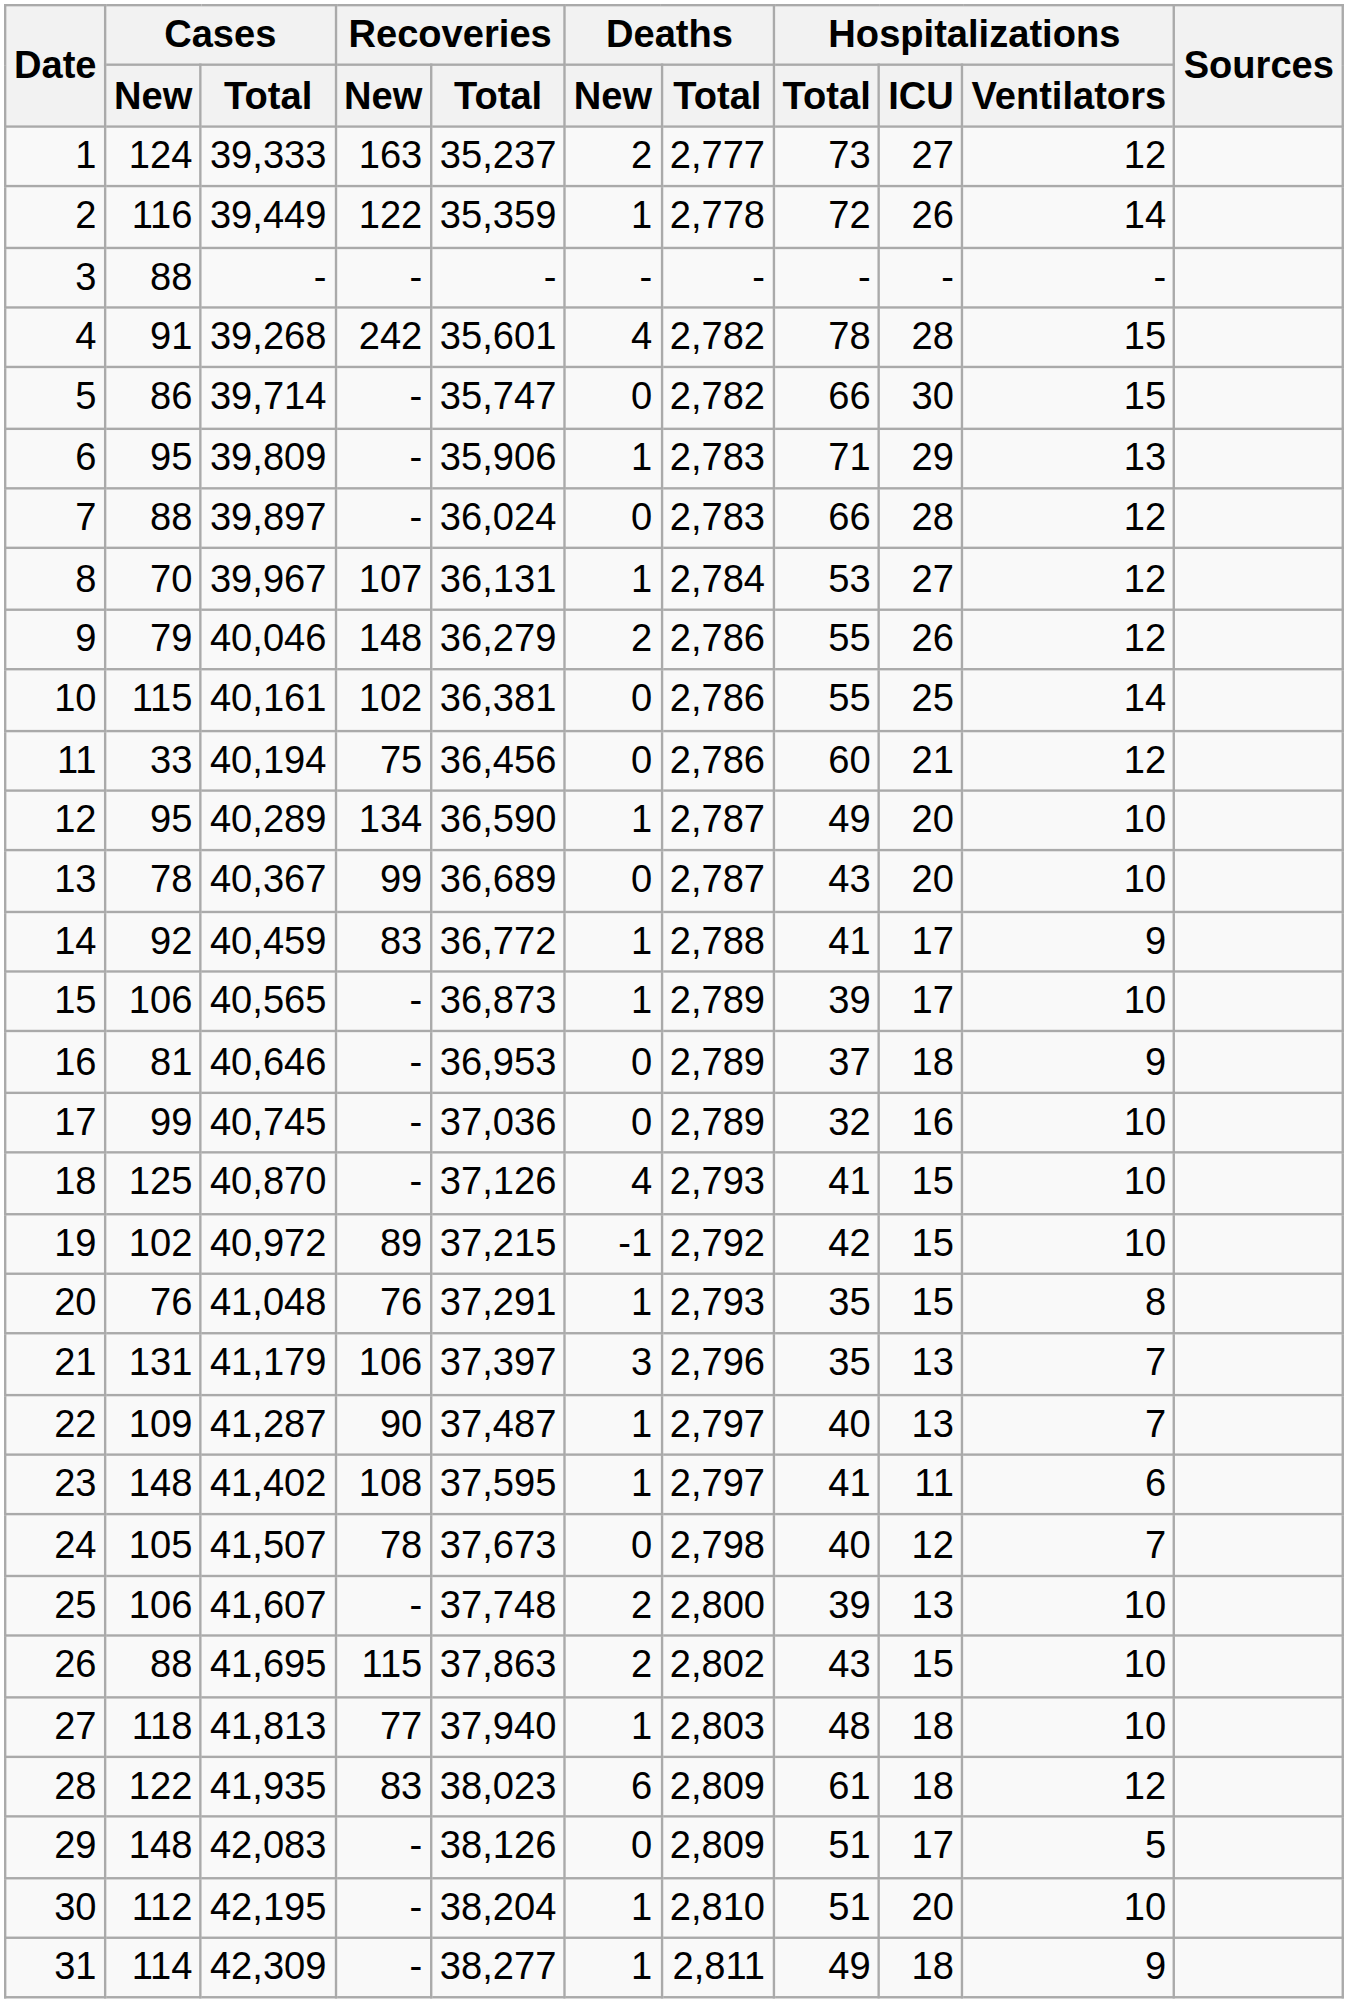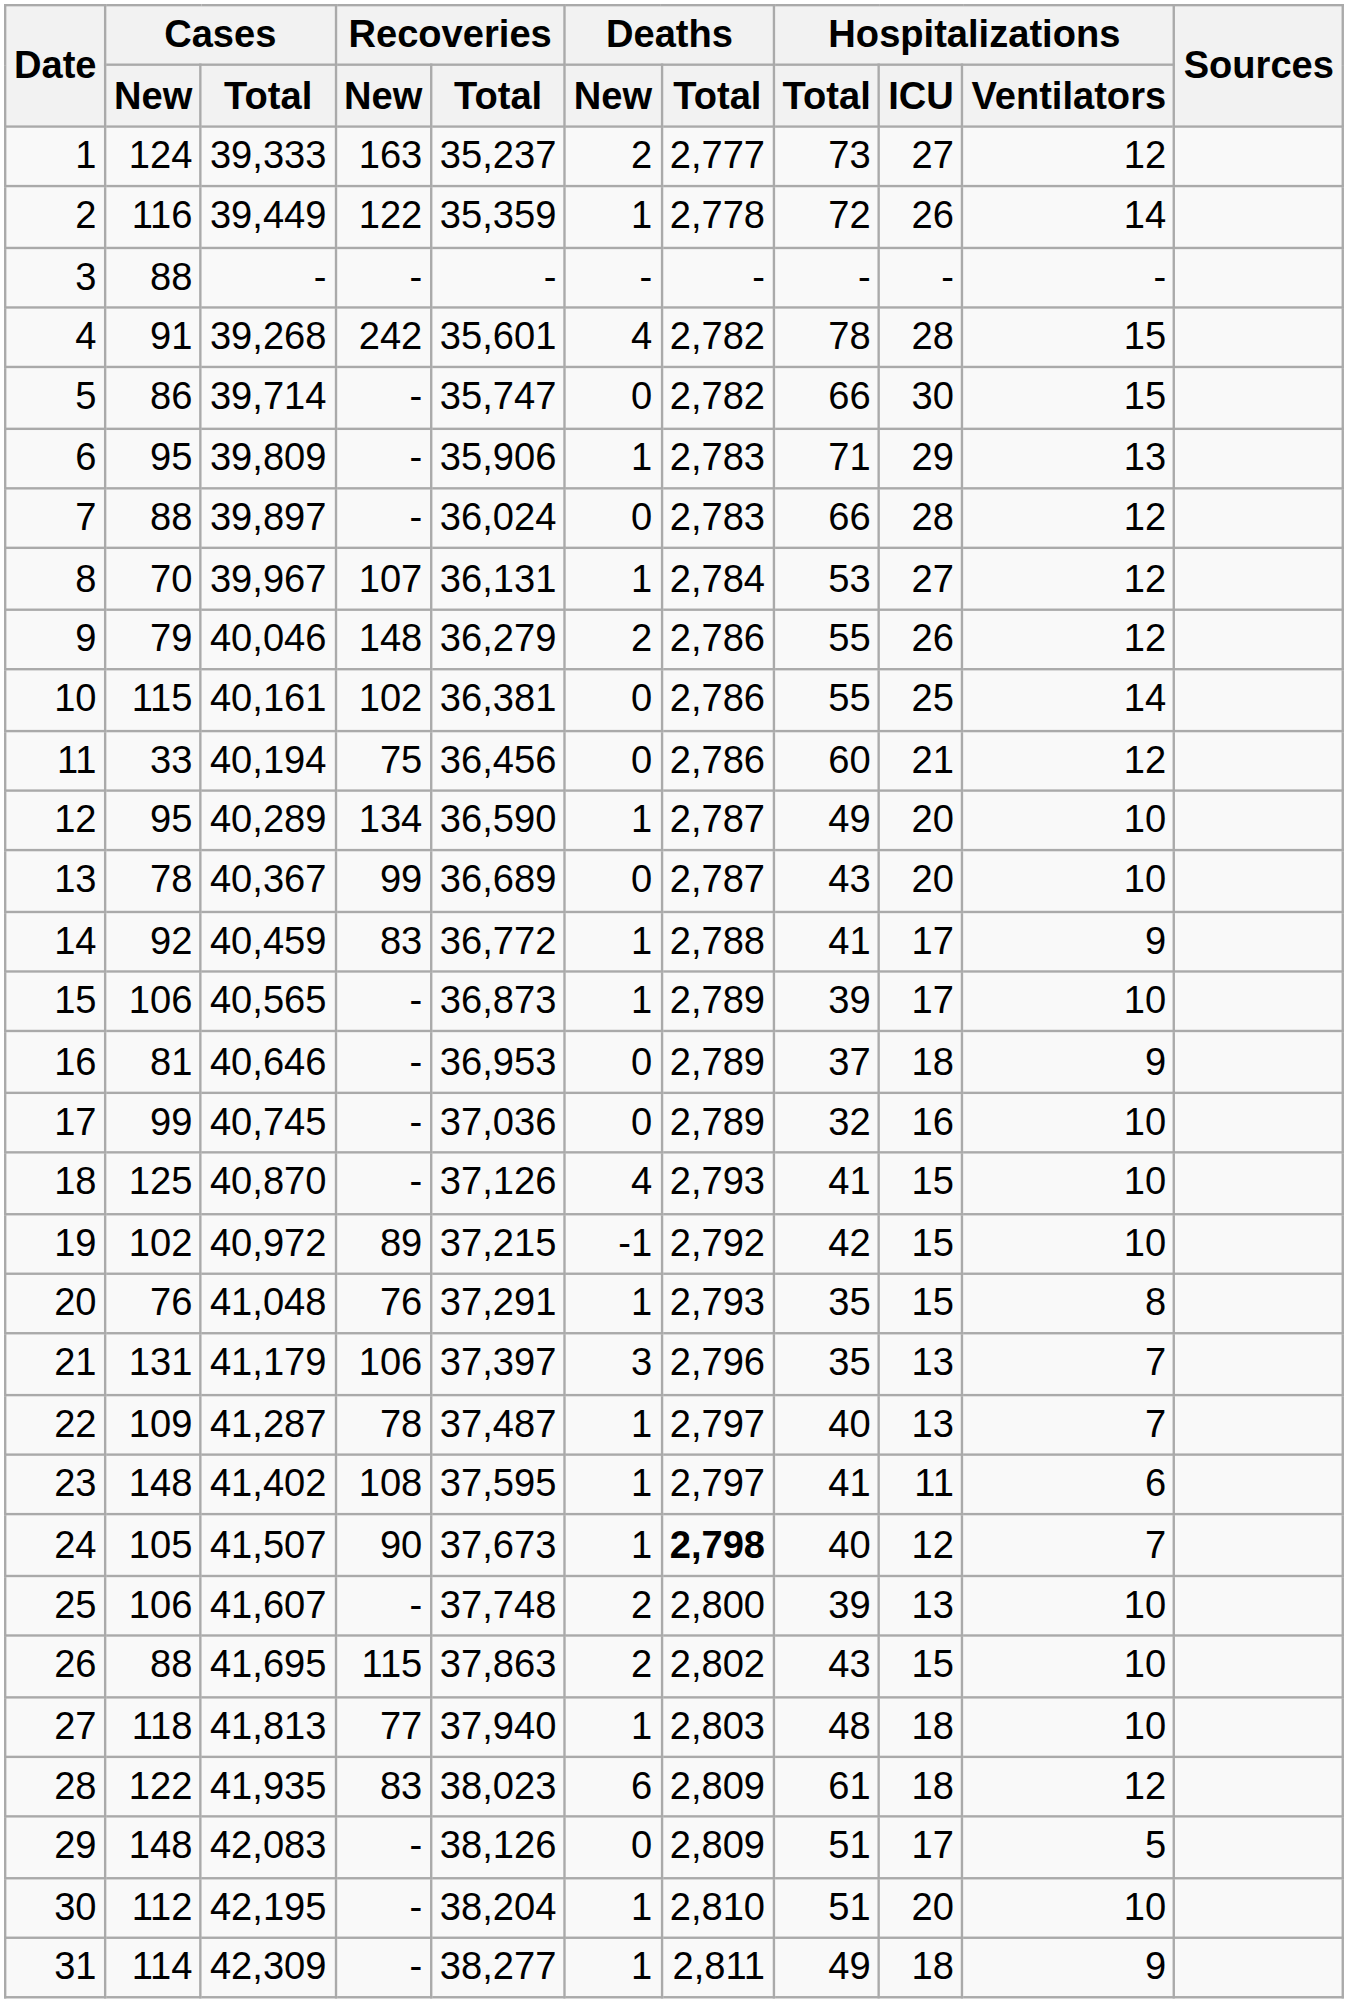22 | Recoveries / New: 90 -> 78
24 | Recoveries / New: 78 -> 90
24 | Deaths / New: 0 -> 1
24 | Deaths / Total: normal -> bold
